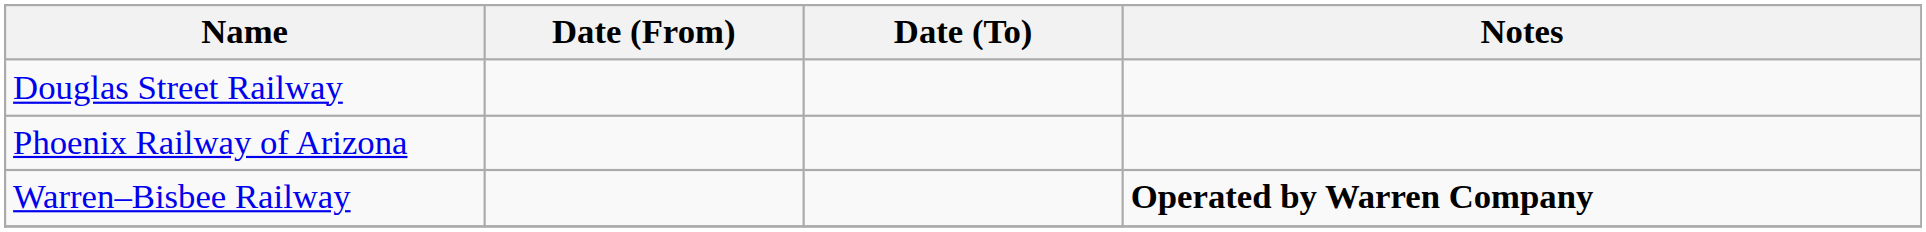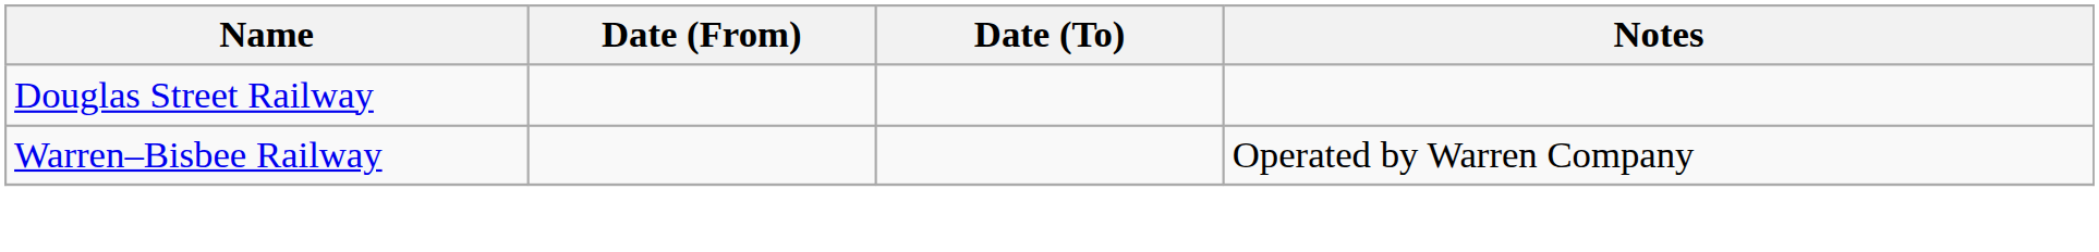- row: Phoenix Railway of Arizona
Warren–Bisbee Railway | Notes: bold -> normal
